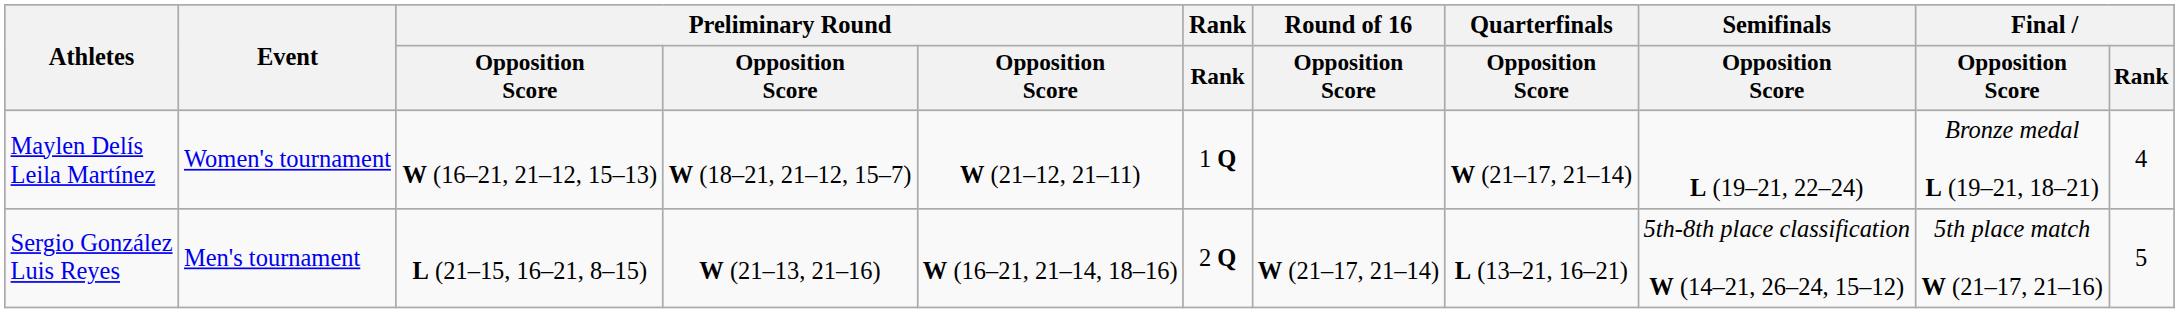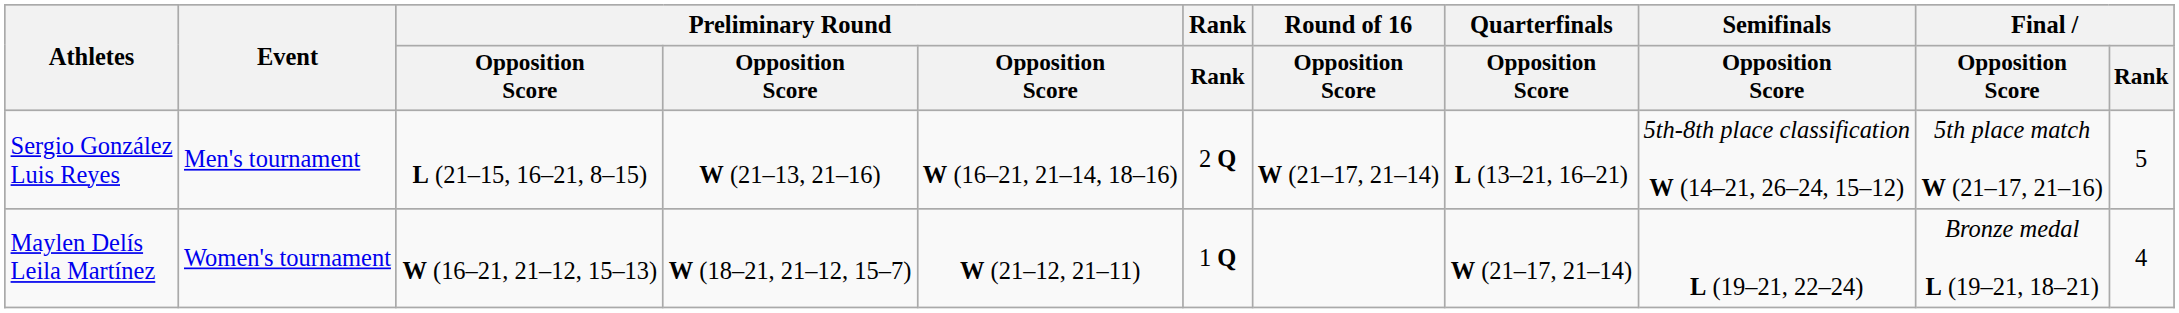rows swapped: Sergio González Luis Reyes <-> Maylen Delís Leila Martínez
